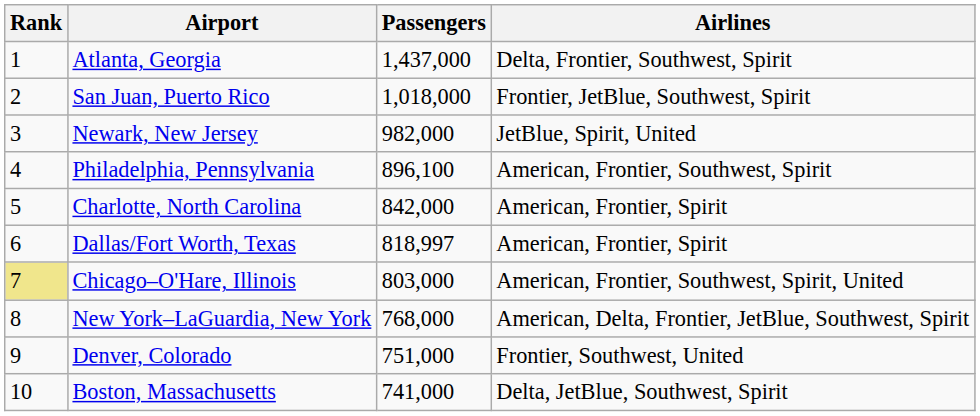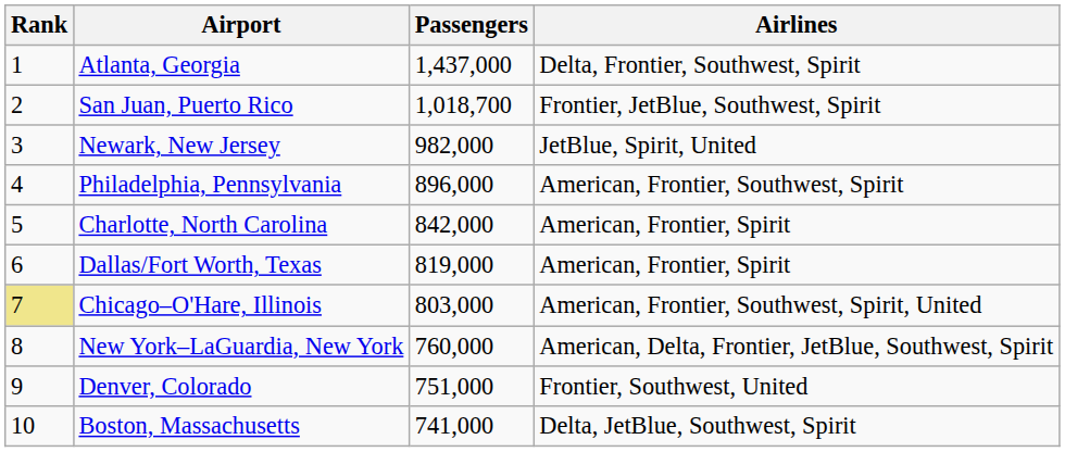San Juan, Puerto Rico | Passengers: 1,018,000 -> 1,018,700
Philadelphia, Pennsylvania | Passengers: 896,100 -> 896,000
Dallas/Fort Worth, Texas | Passengers: 818,997 -> 819,000
New York–LaGuardia, New York | Passengers: 768,000 -> 760,000
